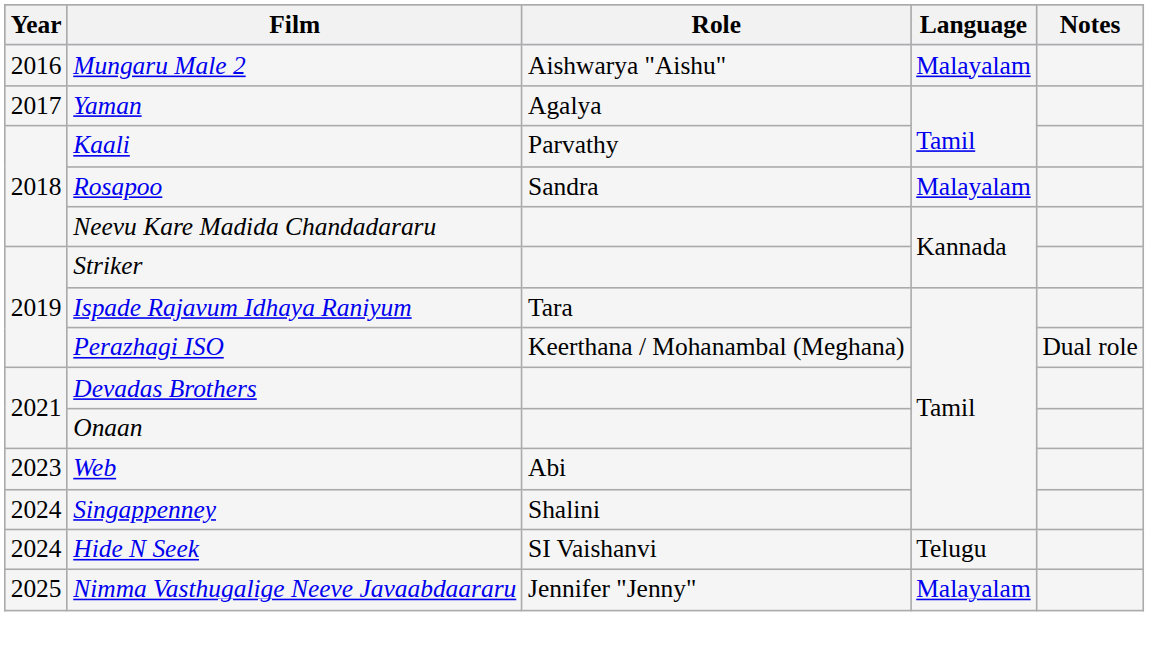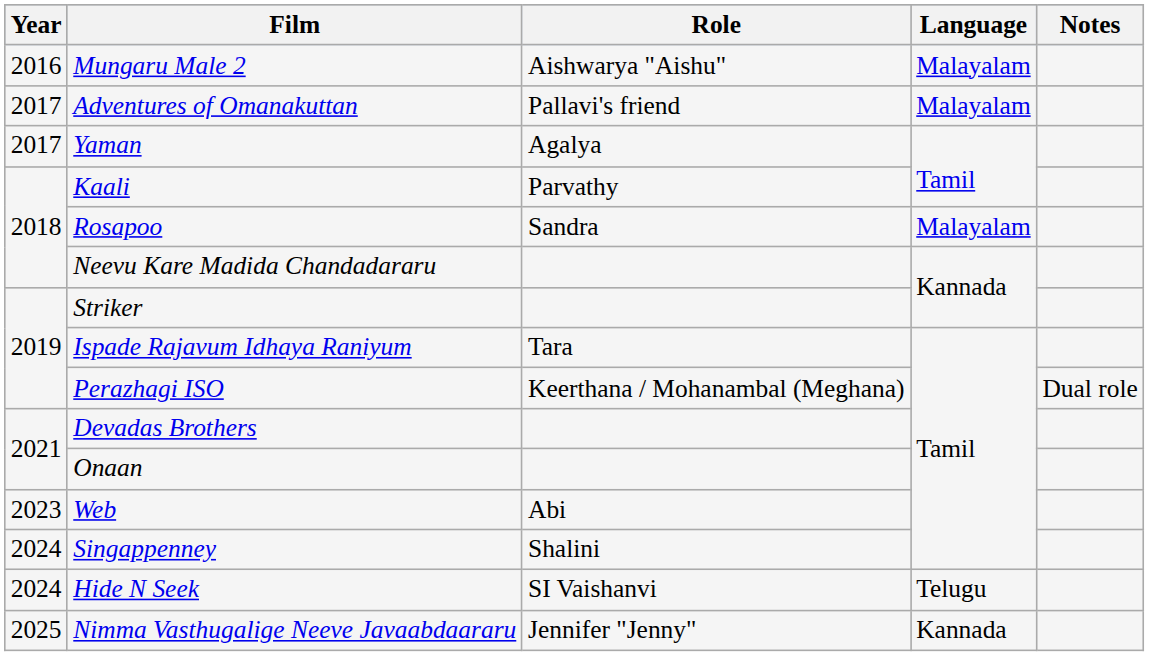+ row: 2017 | Adventures of Omanakuttan | Pallavi's friend | Malayalam
Nimma Vasthugalige Neeve Javaabdaararu | Language: Malayalam -> Kannada
